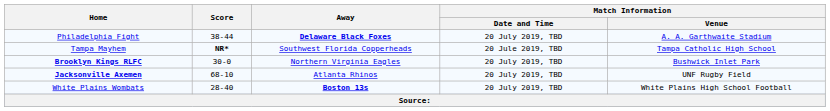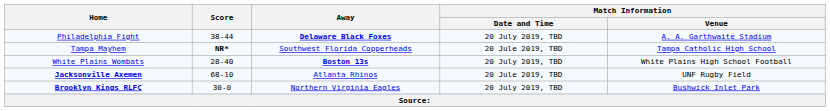rows swapped: White Plains Wombats <-> Brooklyn Kings RLFC
Jacksonville Axemen | Match Information / Date and Time: 20 July 2019, TBD -> 20 Jule 2019, TBD
